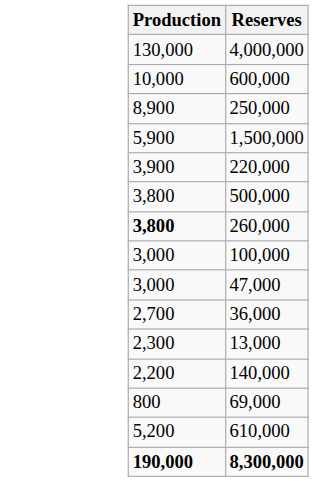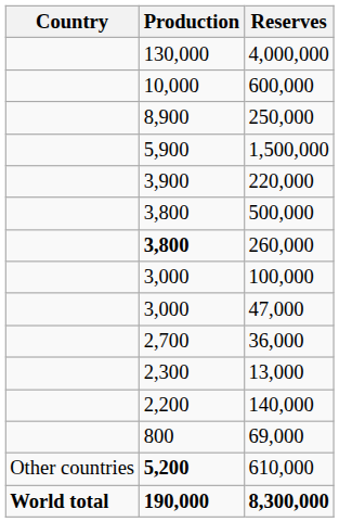+ column: Country | Other countries | World total
610,000 | Production: normal -> bold
